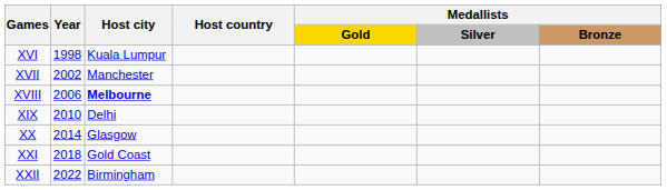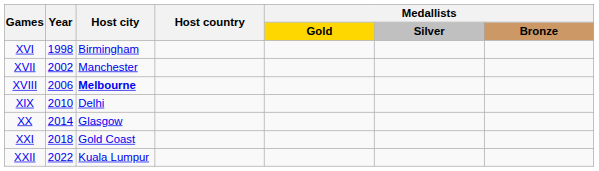XVI | Host city: Kuala Lumpur -> Birmingham
XX | Year: lightyellow background -> no background
XXII | Host city: Birmingham -> Kuala Lumpur
